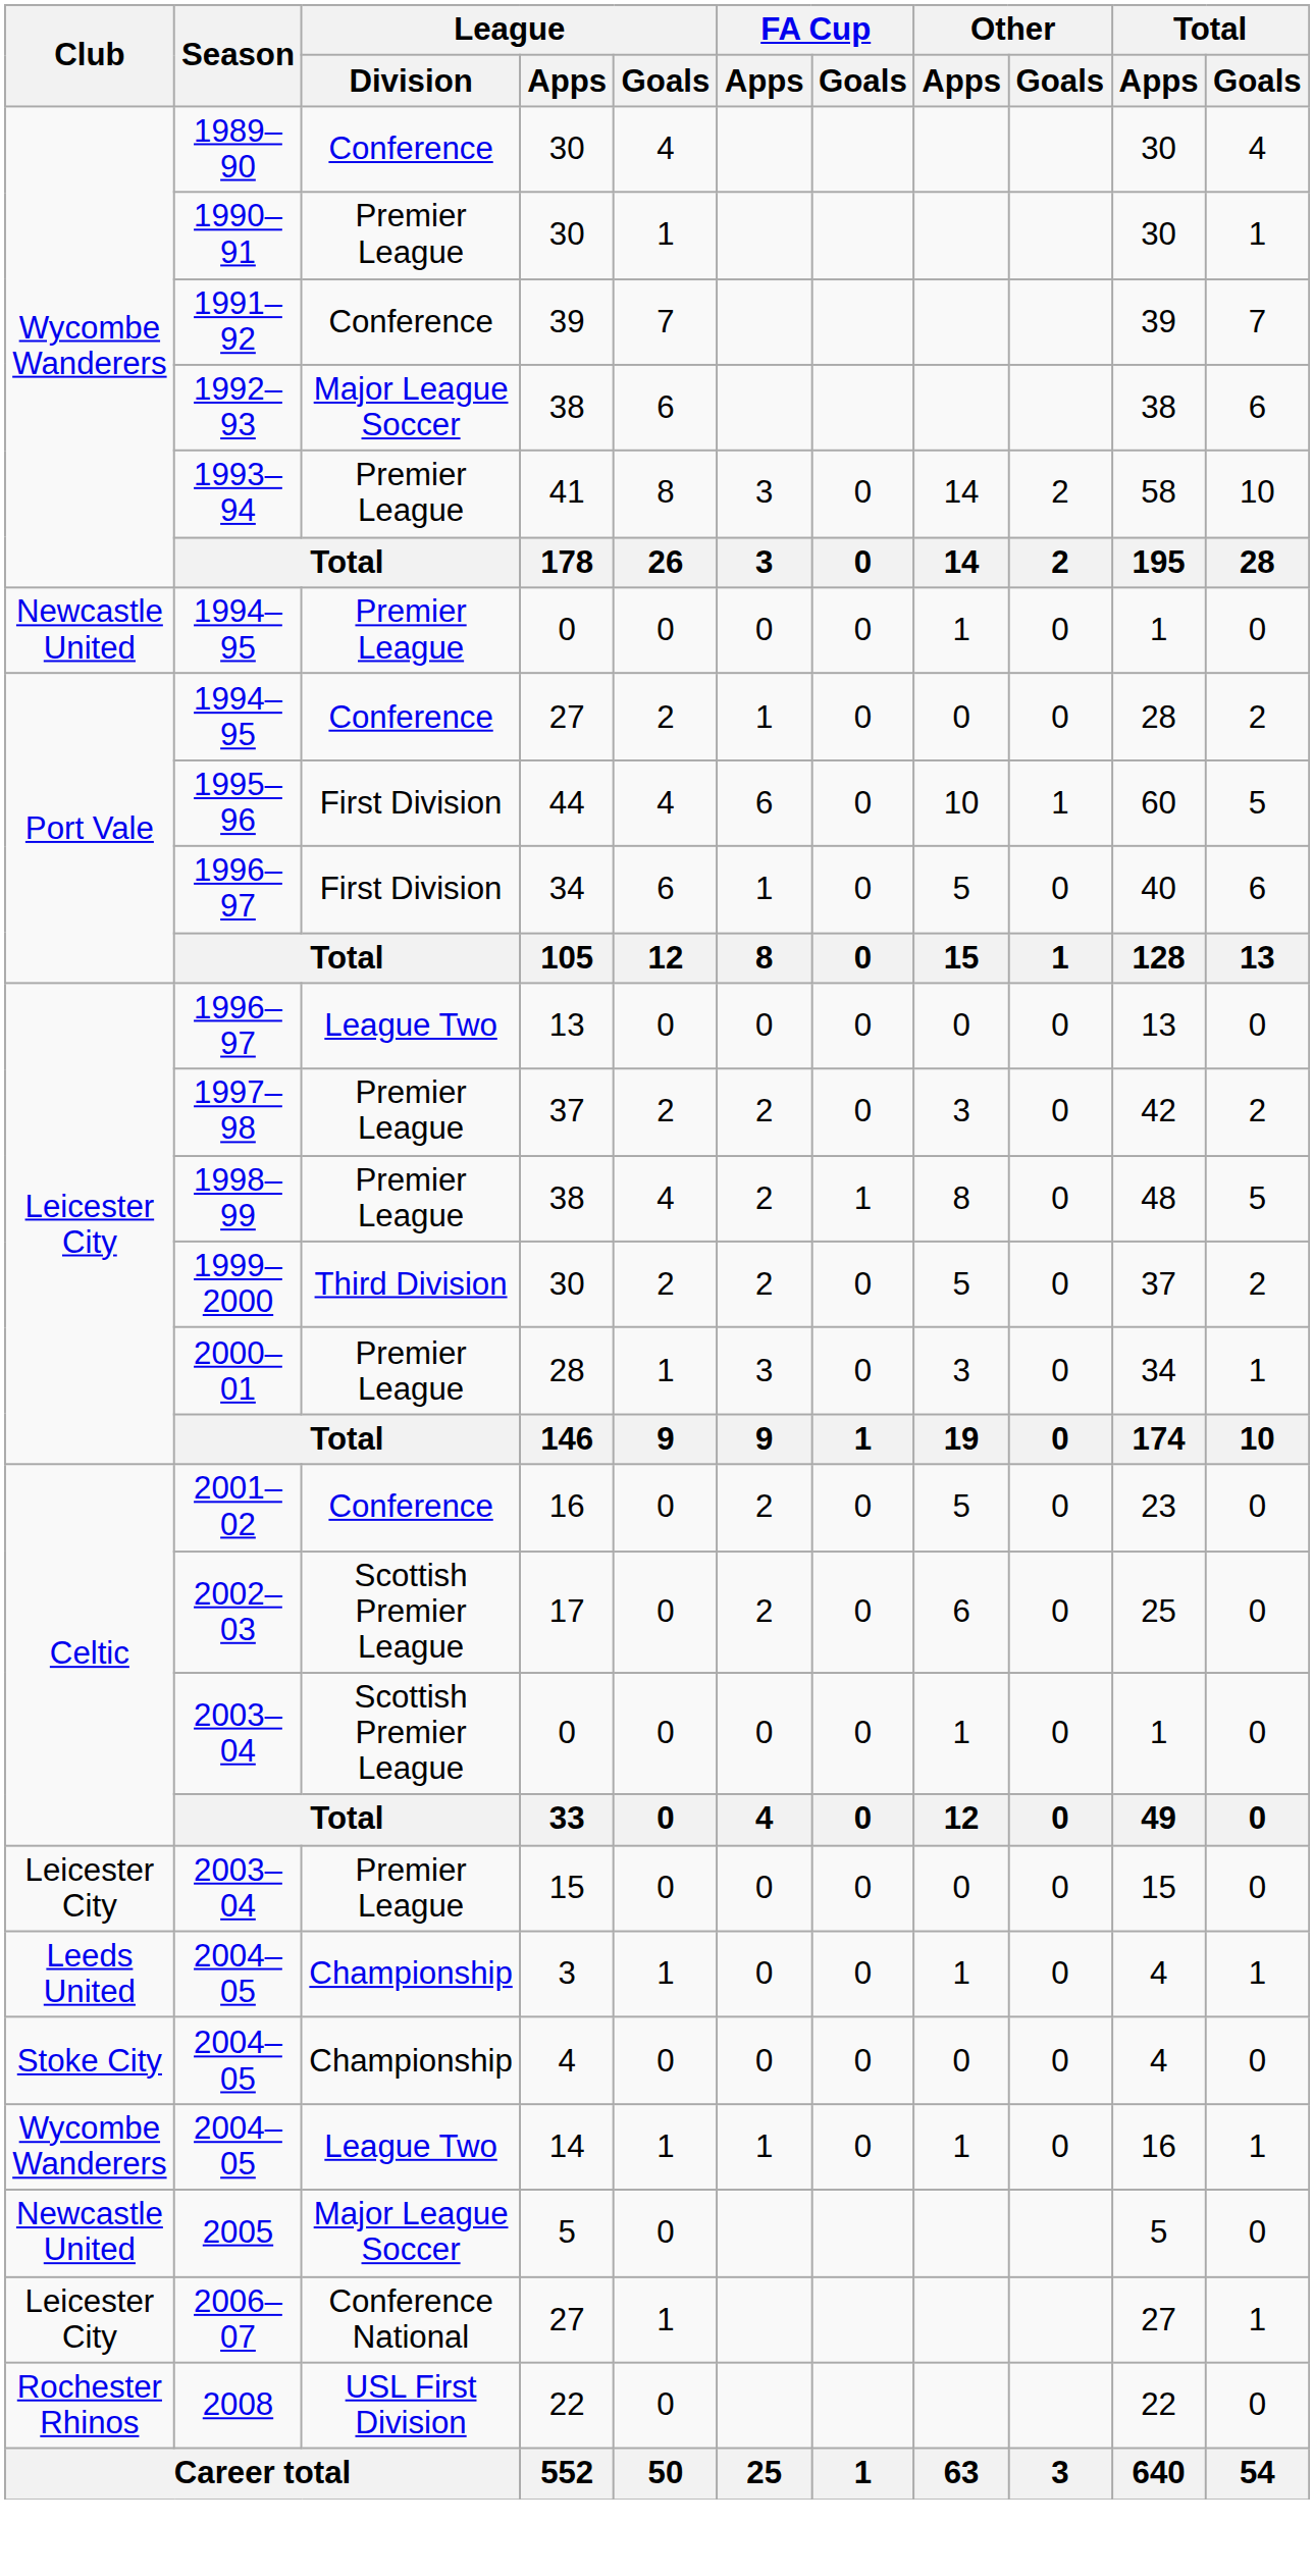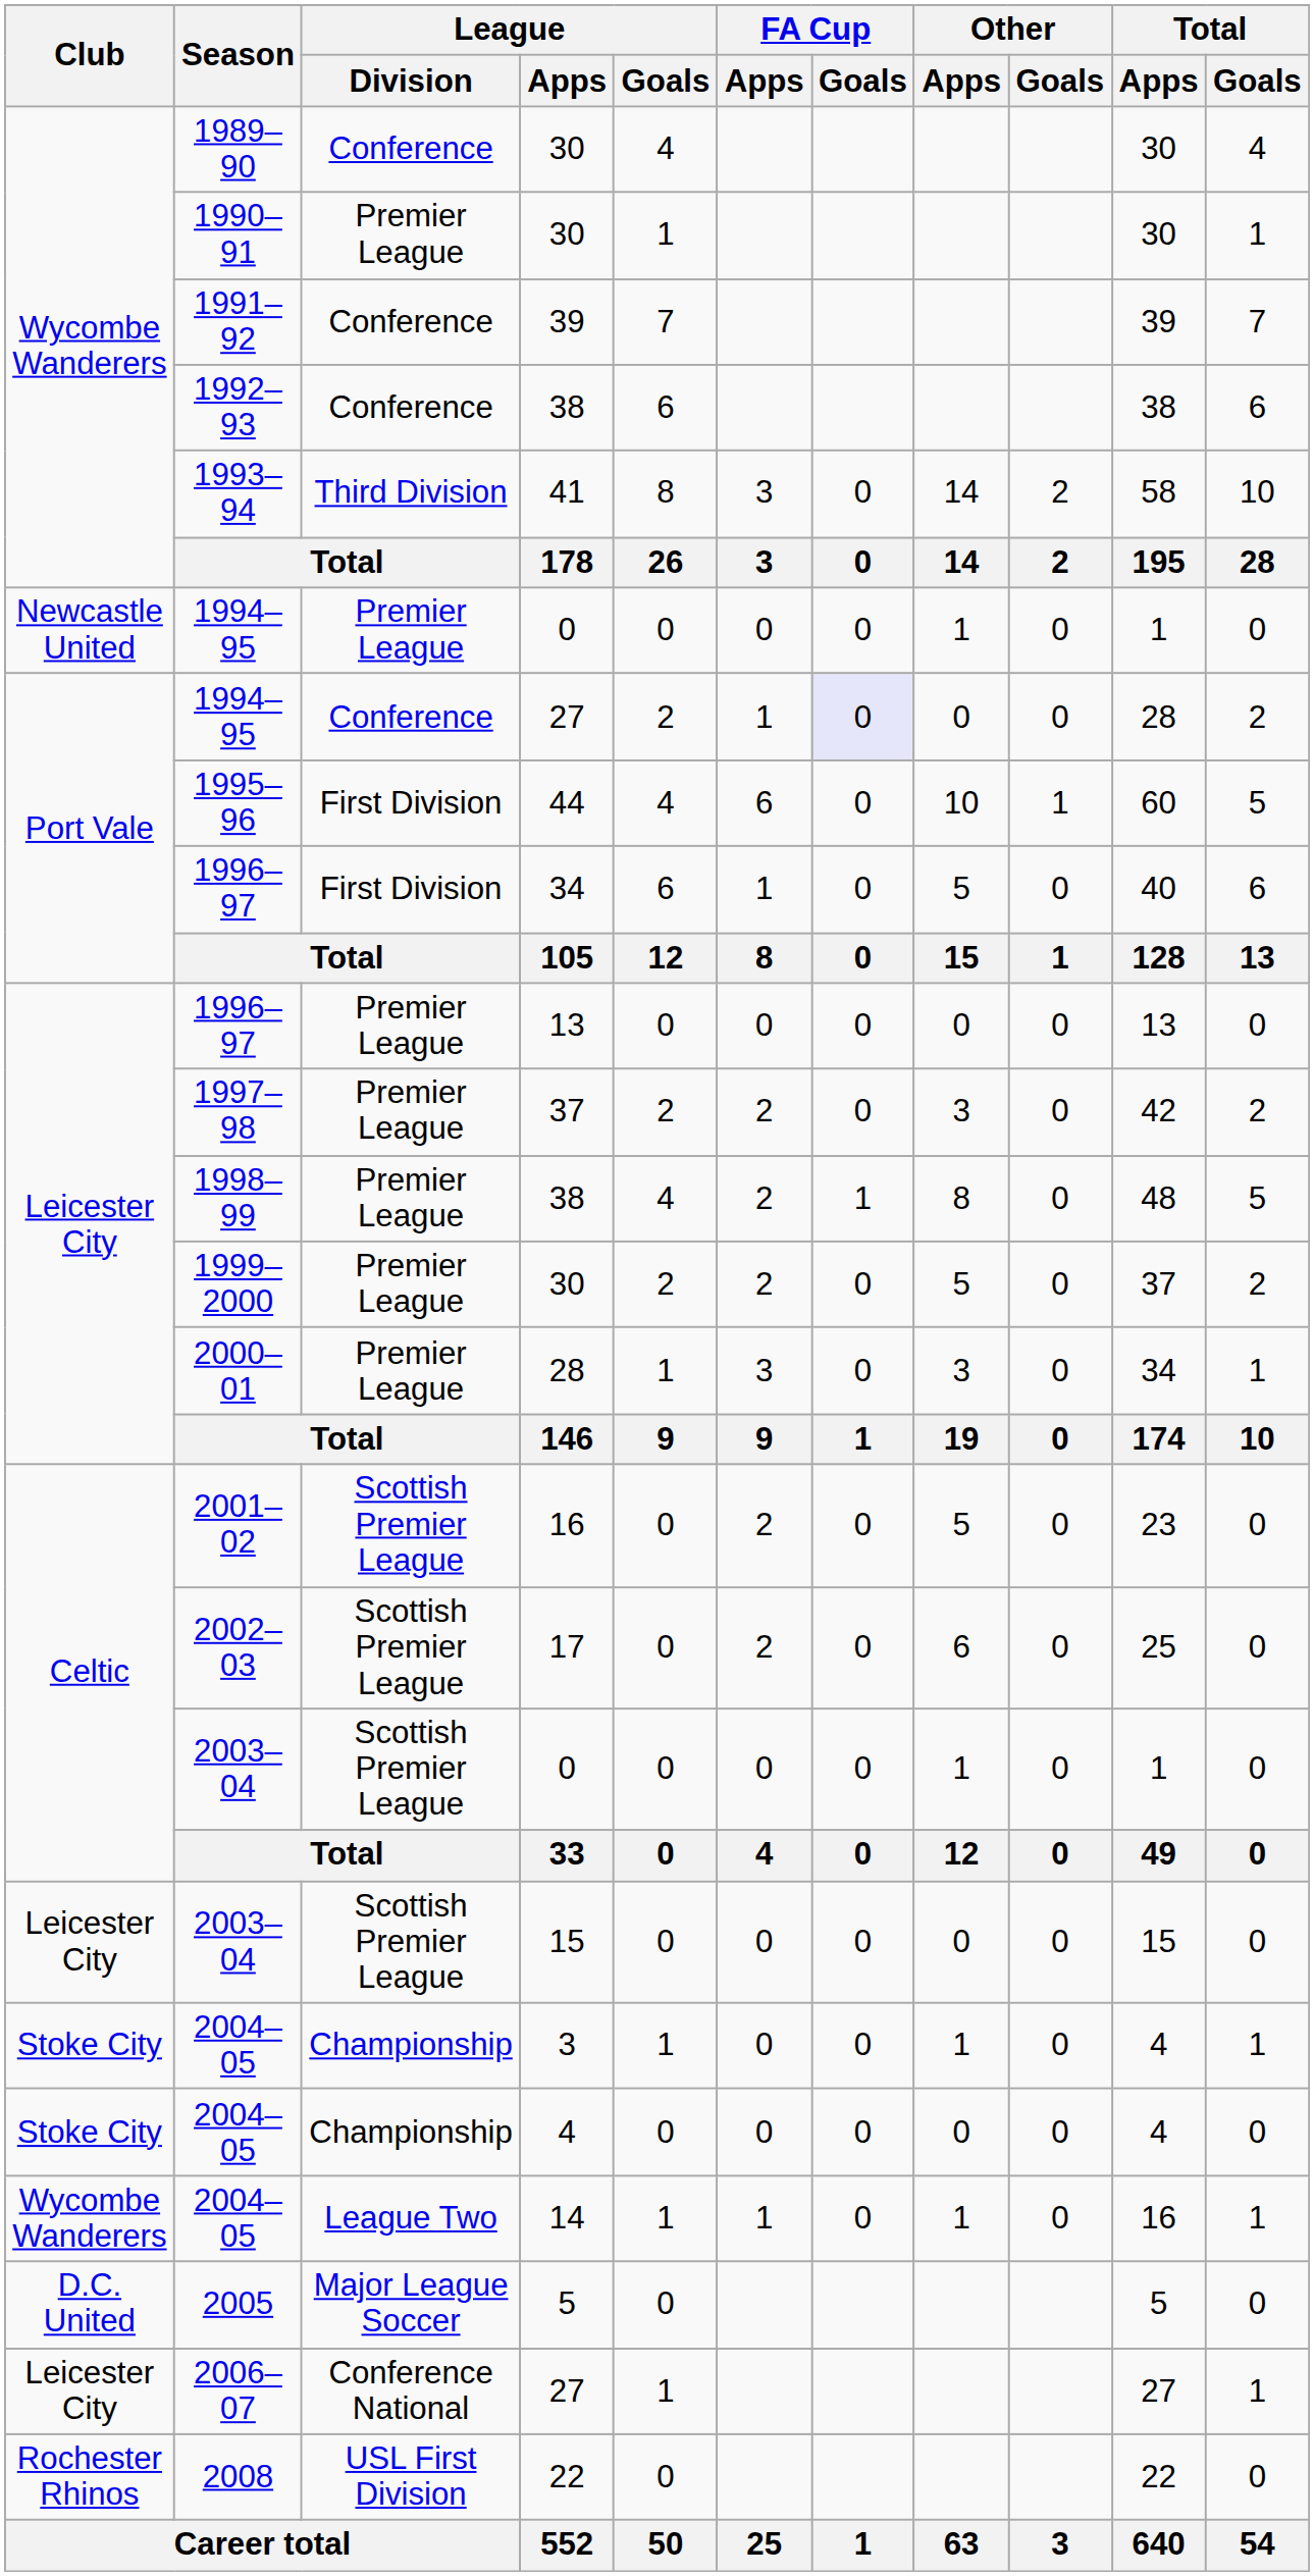1992–93 | League / Division: Major League Soccer -> Conference
1993–94 | League / Division: Premier League -> Third Division
1994–95 / 27 | FA Cup / Goals: no background -> lavender background
1996–97 / 13 | League / Division: League Two -> Premier League
1999–2000 | League / Division: Third Division -> Premier League
2001–02 | League / Division: Conference -> Scottish Premier League
2003–04 / 15 | League / Division: Premier League -> Scottish Premier League
2004–05 / 3 | Club: Leeds United -> Stoke City
2005 | Club: Newcastle United -> D.C. United
